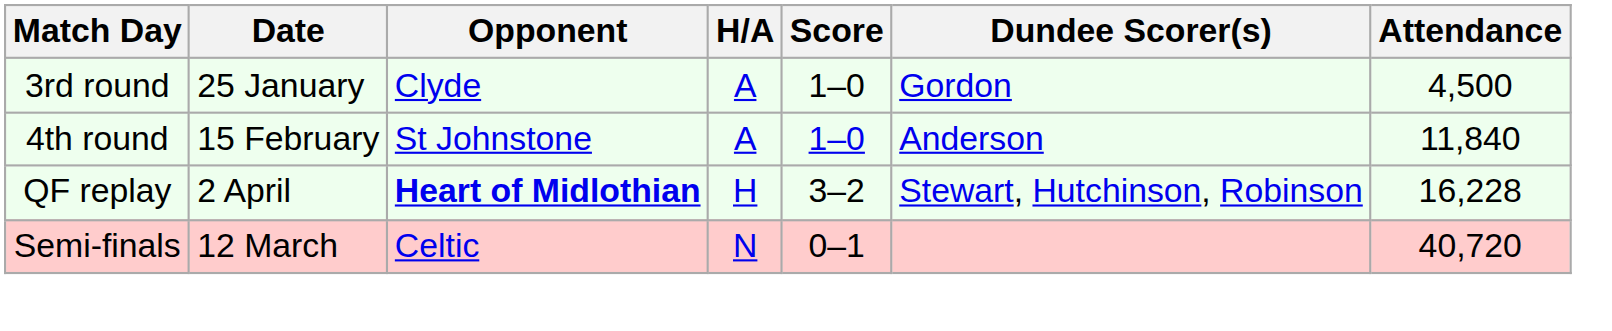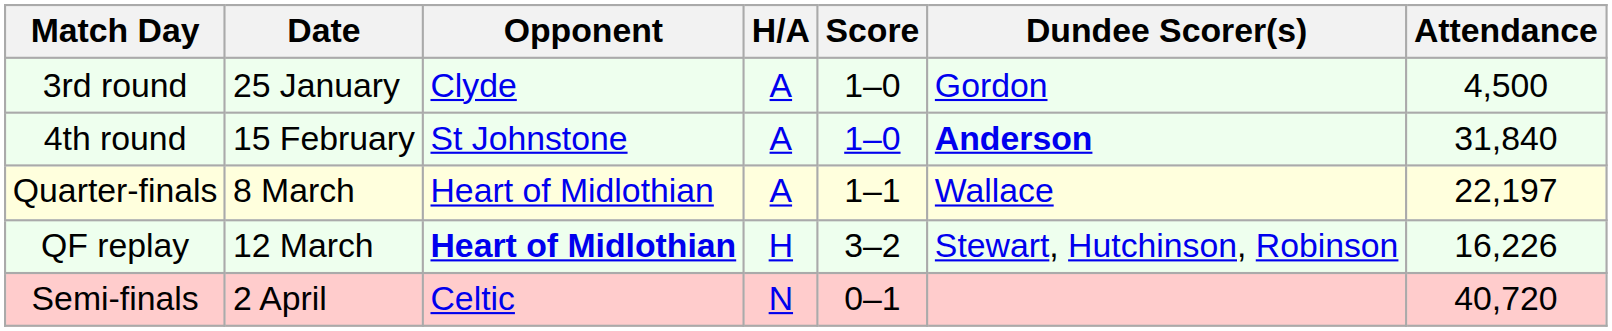4th round | Dundee Scorer(s): normal -> bold
4th round | Attendance: 11,840 -> 31,840
+ row: Quarter-finals | 8 March | Heart of Midlothian | A | 1–1 | Wallace | 22,197
QF replay | Date: 2 April -> 12 March
QF replay | Attendance: 16,228 -> 16,226
Semi-finals | Date: 12 March -> 2 April
